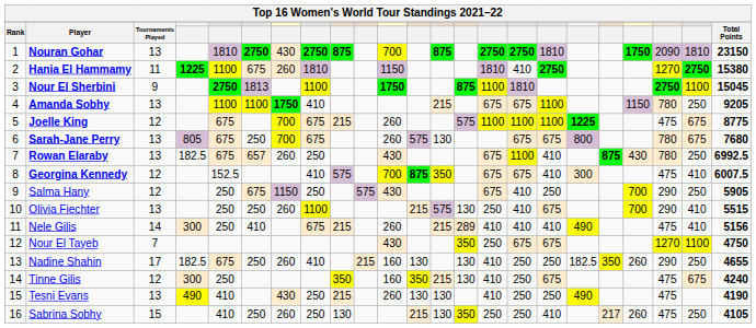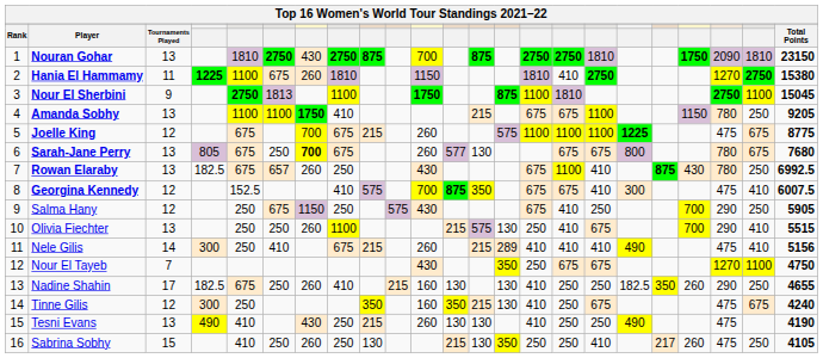Sarah-Jane Perry | column 7: normal -> bold
Sarah-Jane Perry | column 12: 575 -> 577
